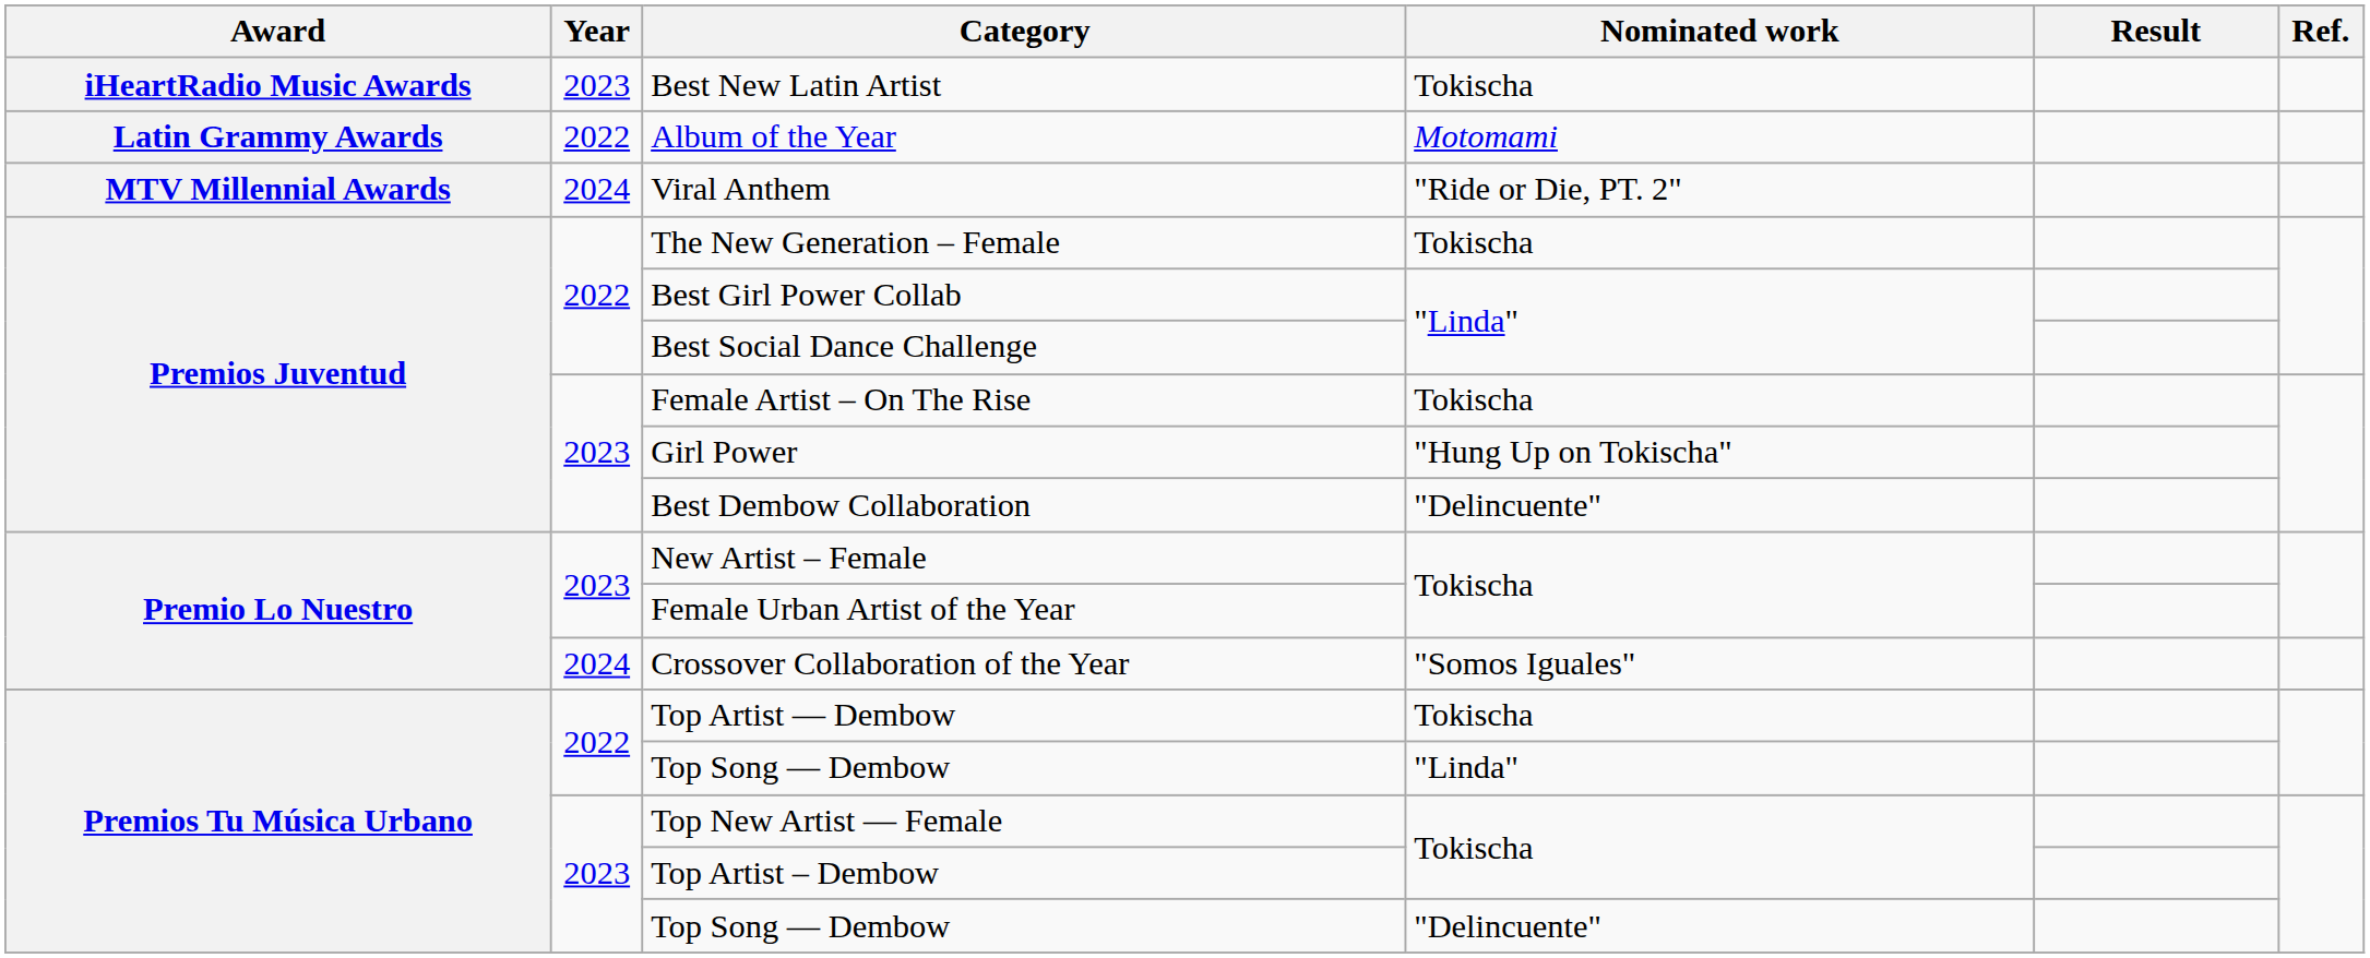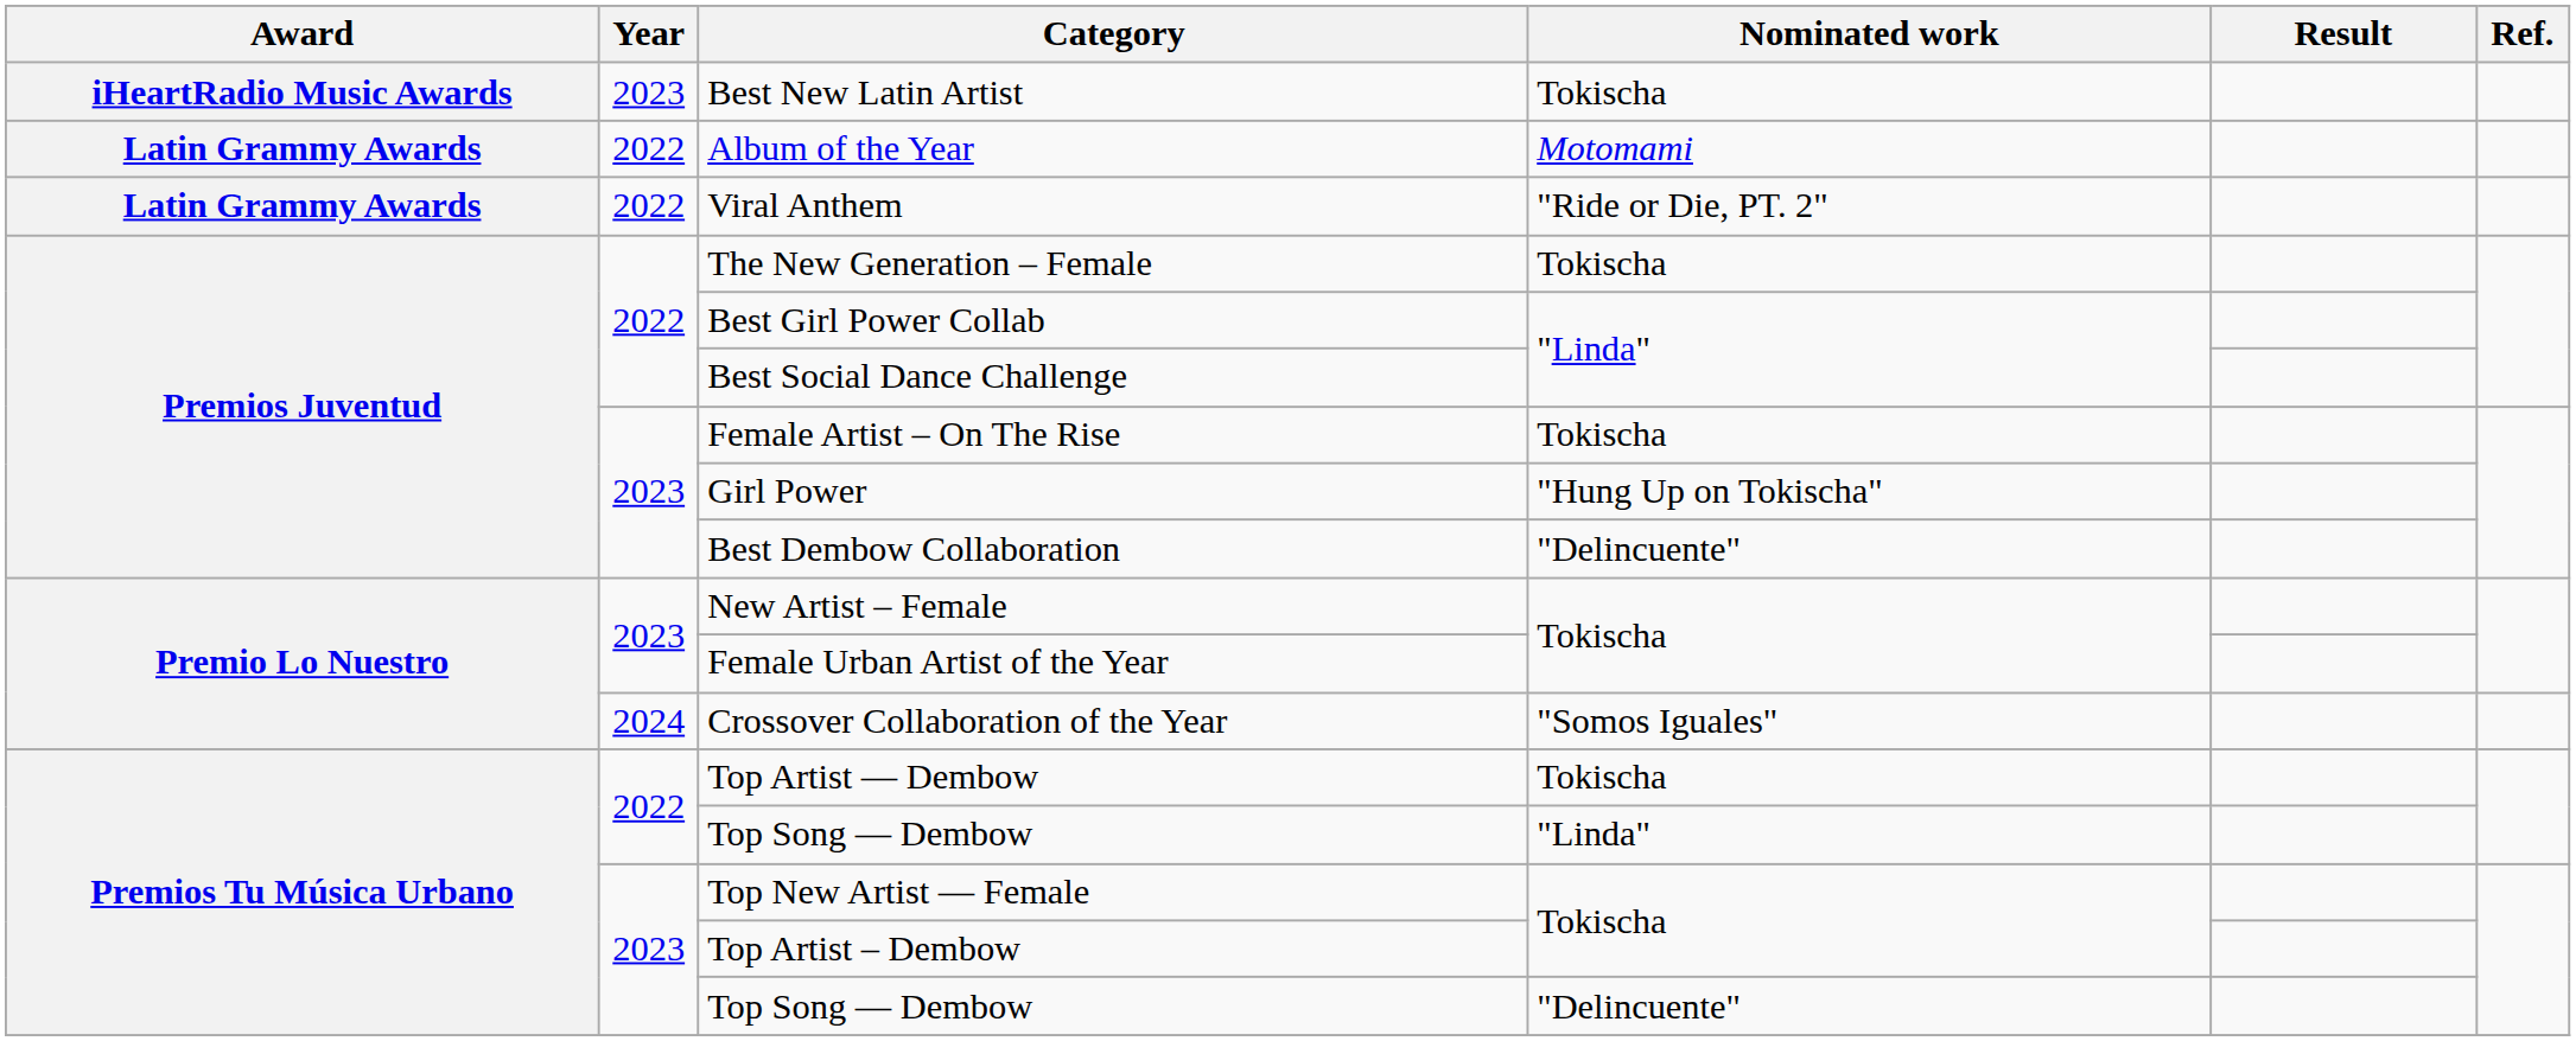Viral Anthem | Award: MTV Millennial Awards -> Latin Grammy Awards
Viral Anthem | Year: 2024 -> 2022
